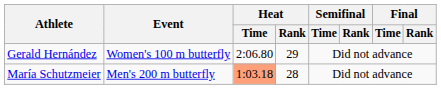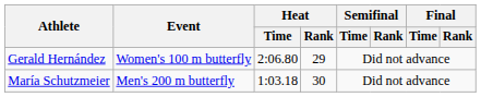María Schutzmeier | Heat / Time: lightsalmon background -> no background
María Schutzmeier | Heat / Rank: 28 -> 30
